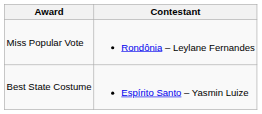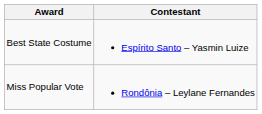rows swapped: Best State Costume <-> Miss Popular Vote
